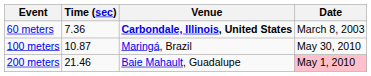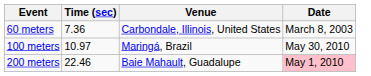60 meters | Venue: bold -> normal
100 meters | Time (sec): 10.87 -> 10.97
200 meters | Time (sec): 21.46 -> 22.46
